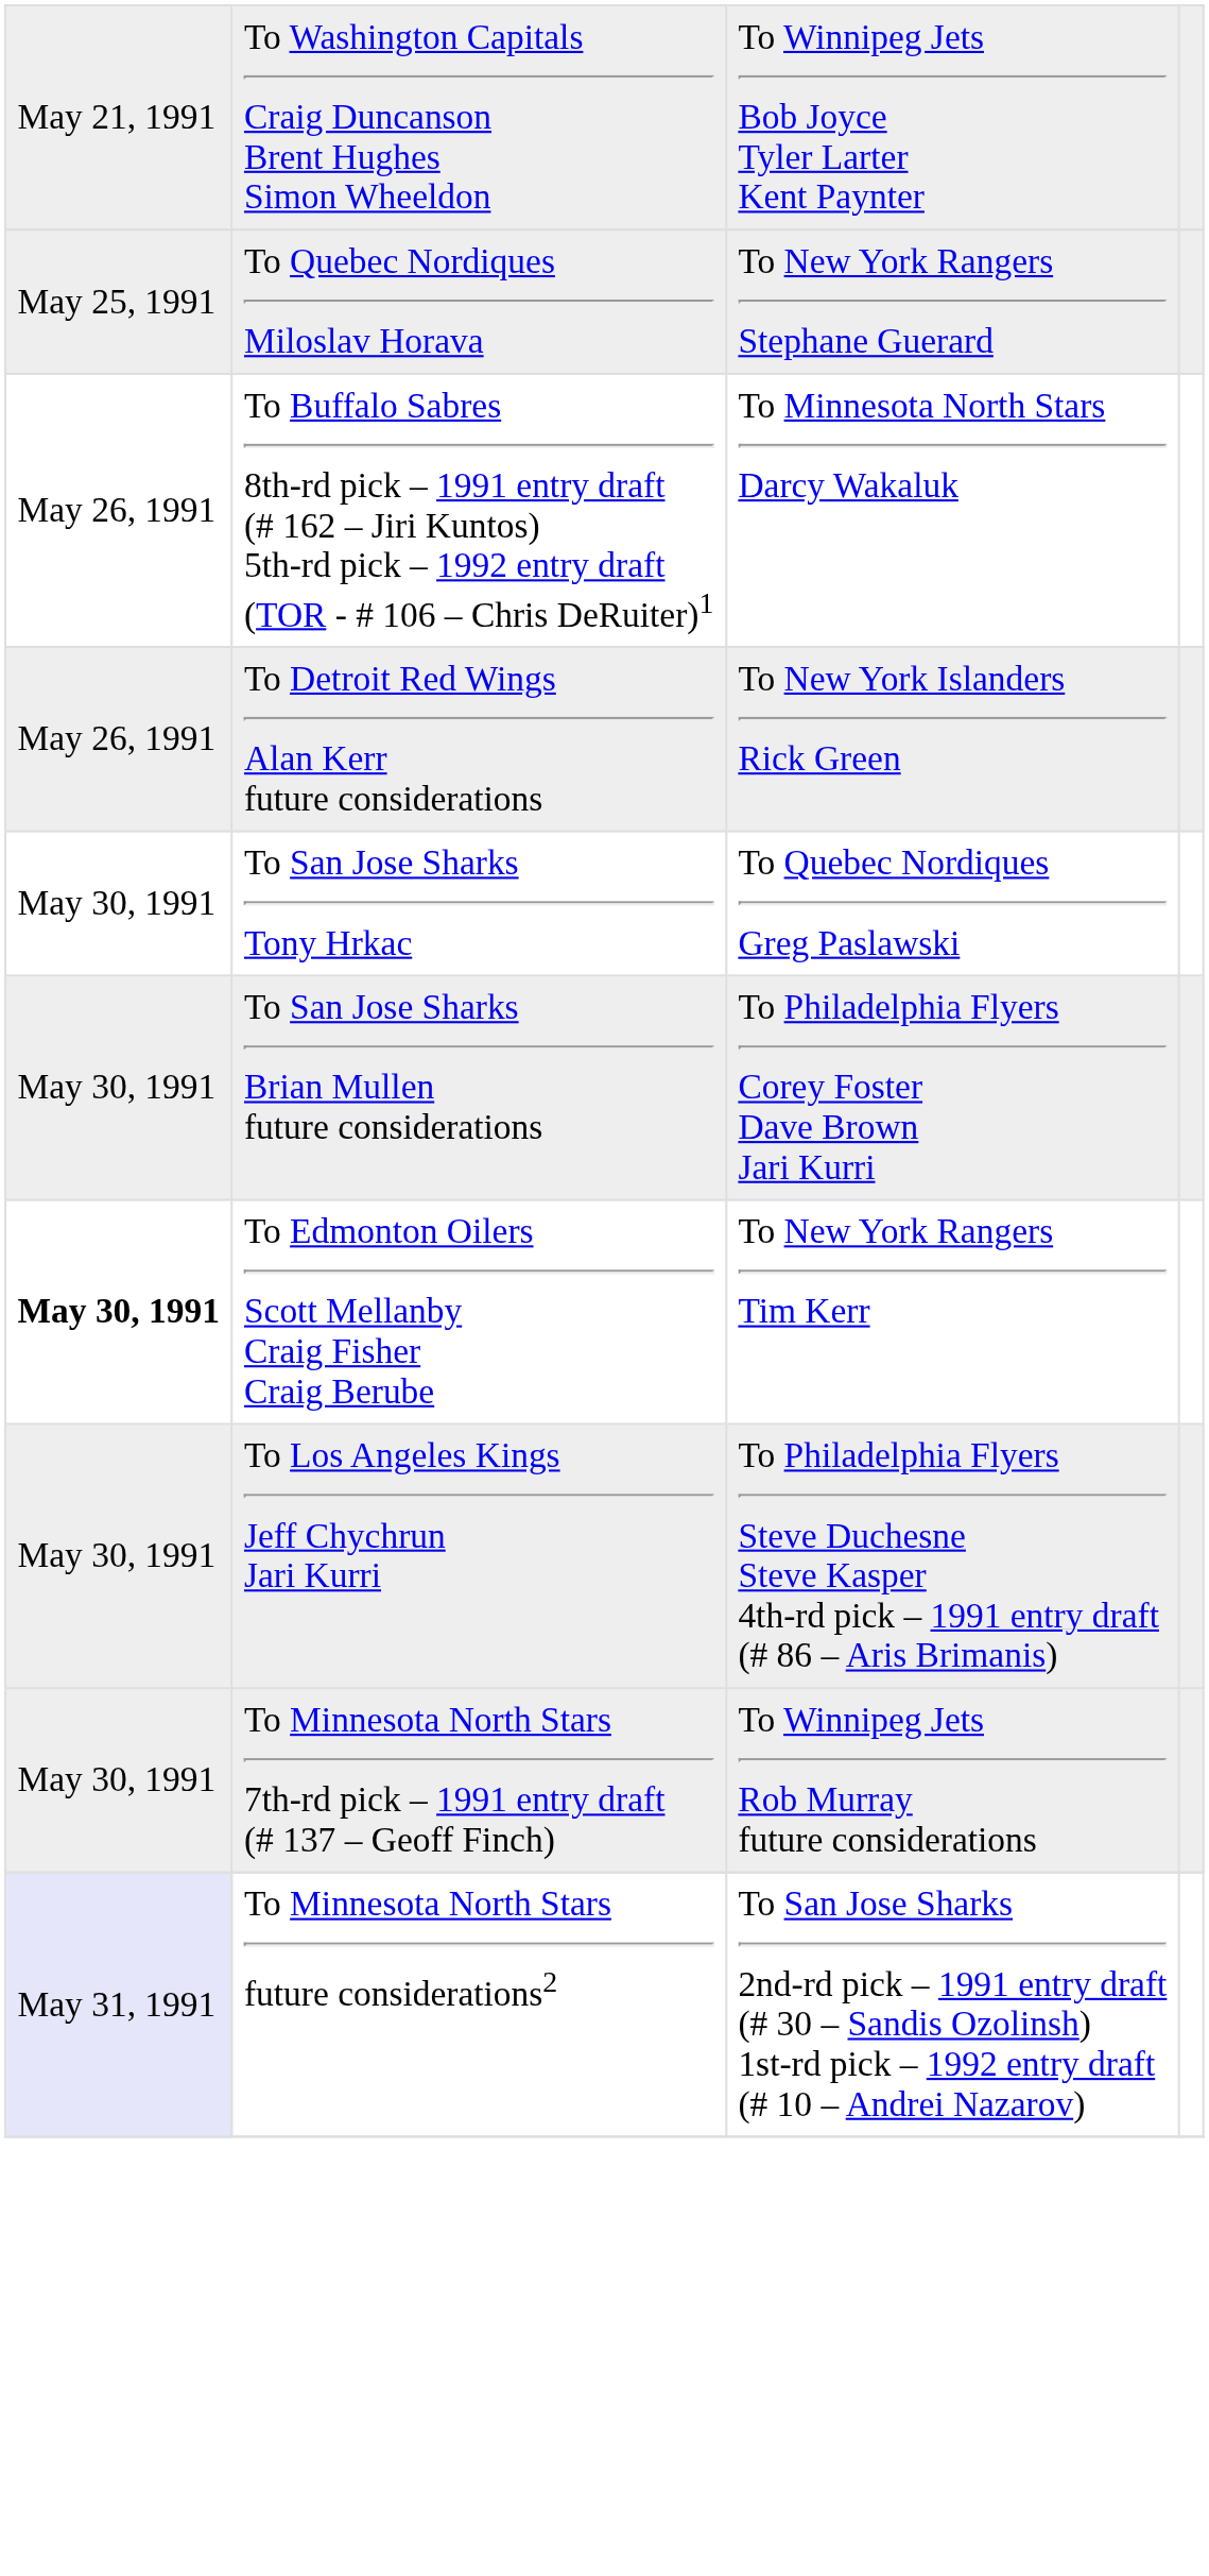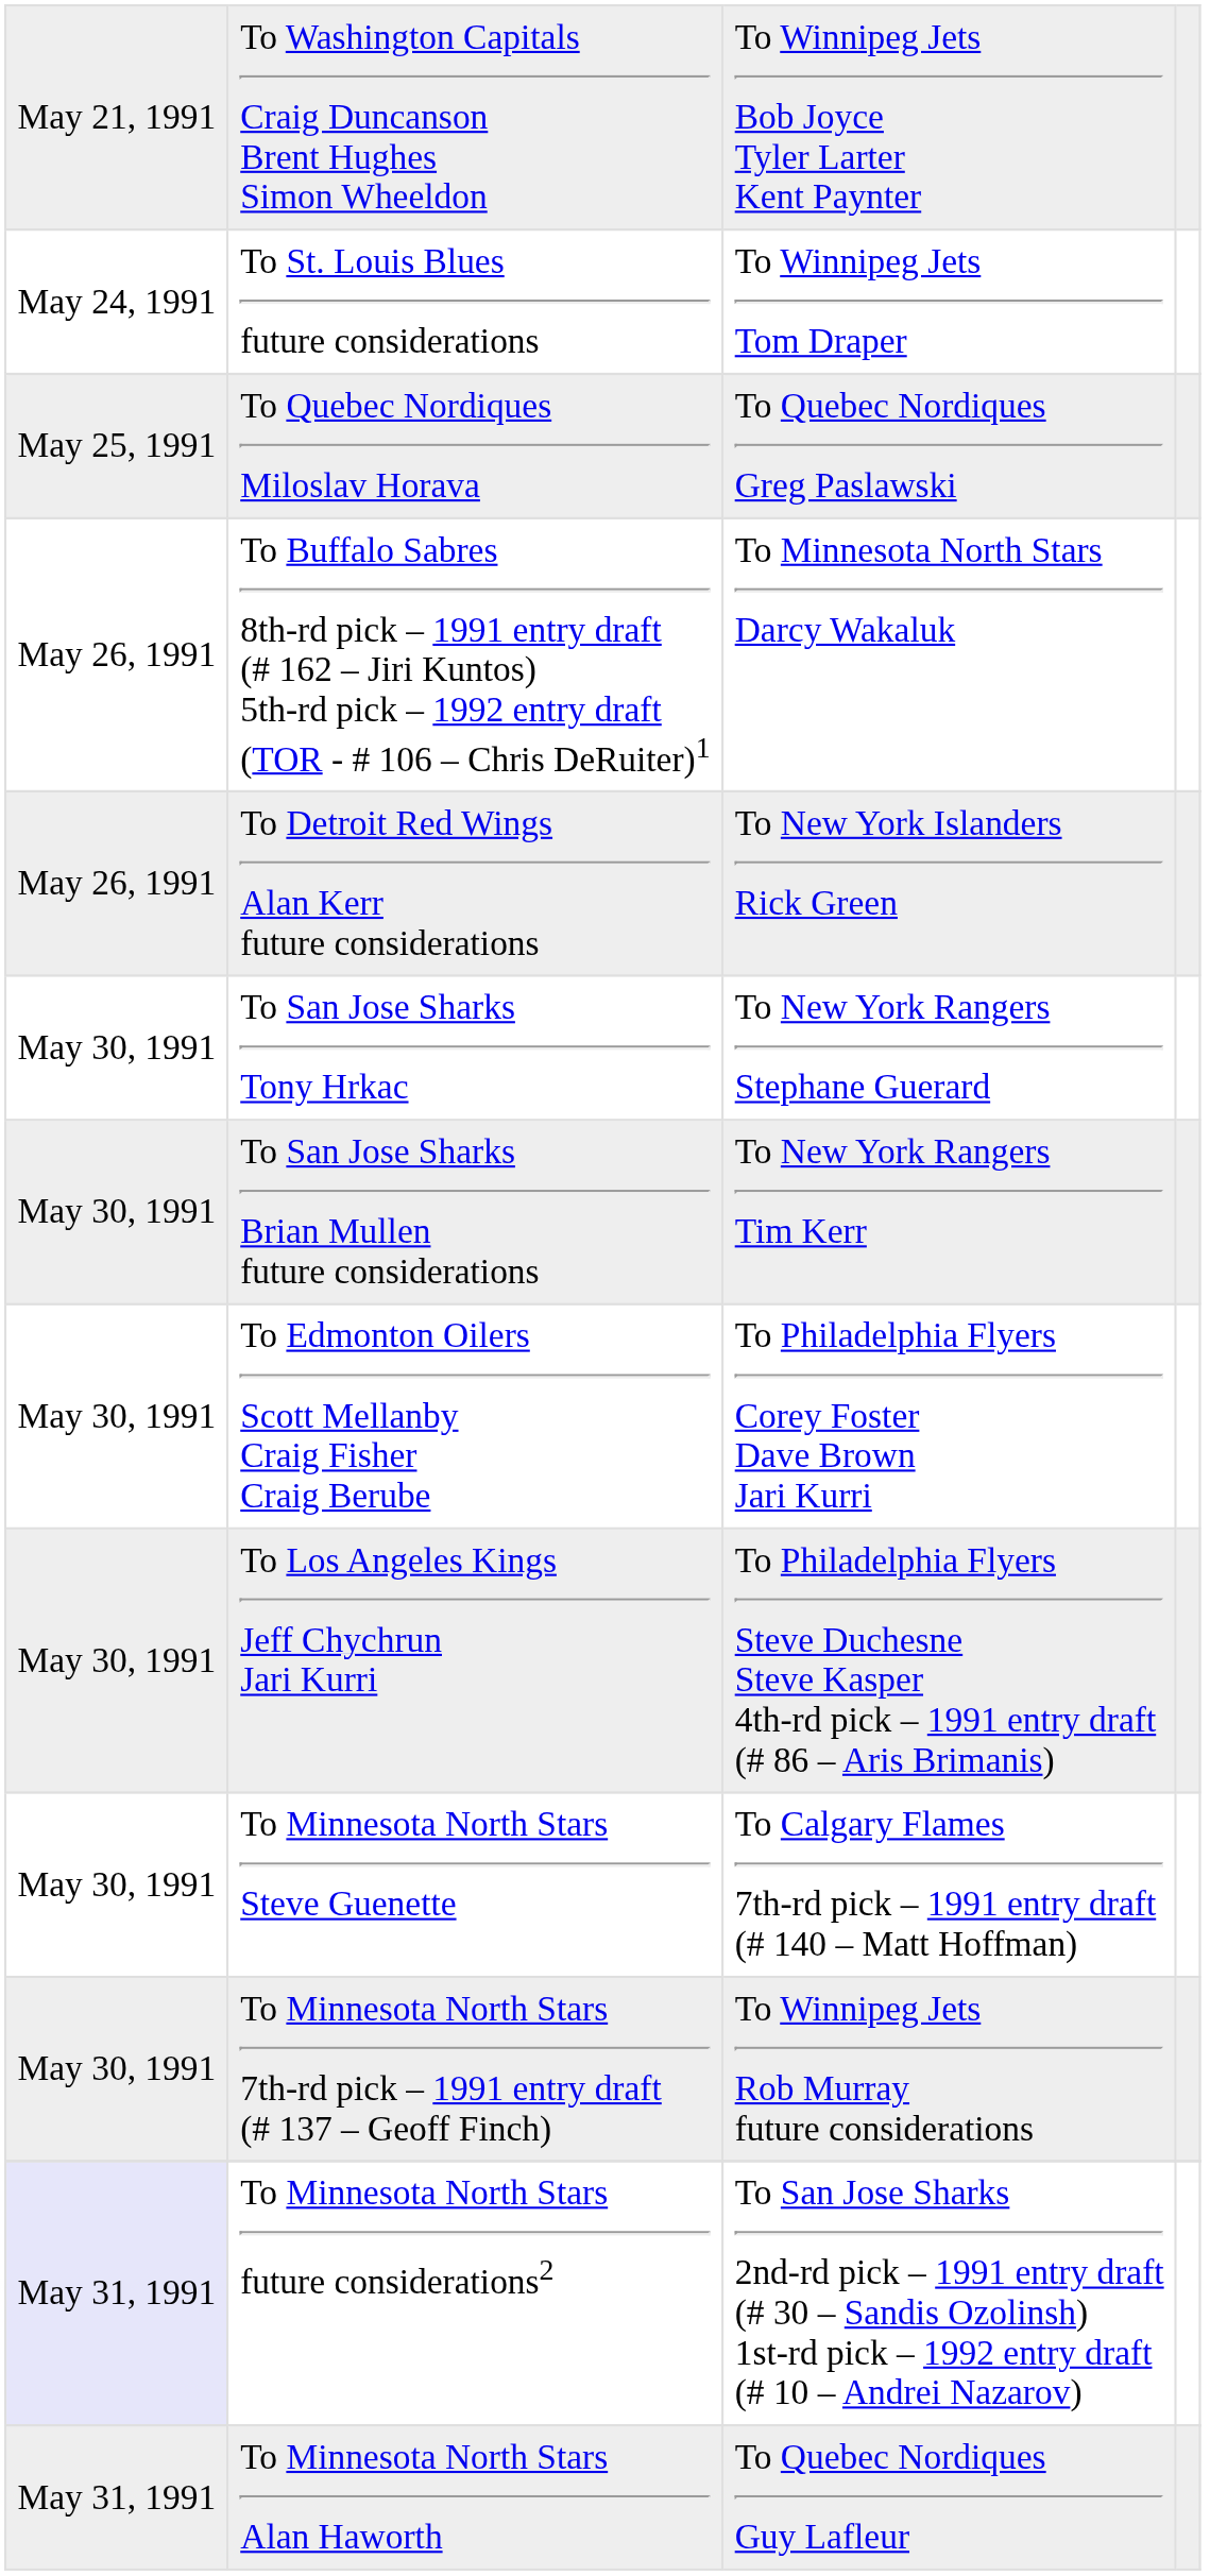+ row: May 24, 1991 | To St. Louis Blues future considerations | To Winnipeg Jets Tom Draper
To Quebec Nordiques Miloslav Horava | column 3: To New York Rangers Stephane Guerard -> To Quebec Nordiques Greg Paslawski
To San Jose Sharks Tony Hrkac | column 3: To Quebec Nordiques Greg Paslawski -> To New York Rangers Stephane Guerard
To San Jose Sharks Brian Mullen future considerations | column 3: To Philadelphia Flyers Corey Foster Dave Brown Jari Kurri -> To New York Rangers Tim Kerr
To Edmonton Oilers Scott Mellanby Craig Fisher Craig Berube | column 1: bold -> normal
To Edmonton Oilers Scott Mellanby Craig Fisher Craig Berube | column 3: To New York Rangers Tim Kerr -> To Philadelphia Flyers Corey Foster Dave Brown Jari Kurri
+ row: May 30, 1991 | To Minnesota North Stars Steve Guenette | To Calgary Flames 7th-rd pick – 1991 entry draft (# 140 – Matt Hoffman)
+ row: May 31, 1991 | To Minnesota North Stars Alan Haworth | To Quebec Nordiques Guy Lafleur
